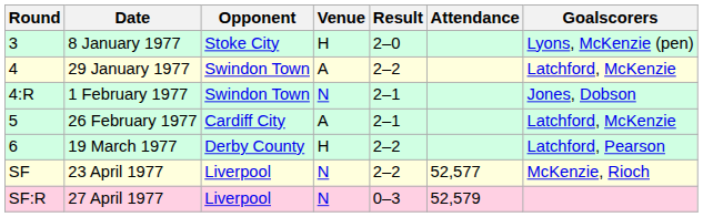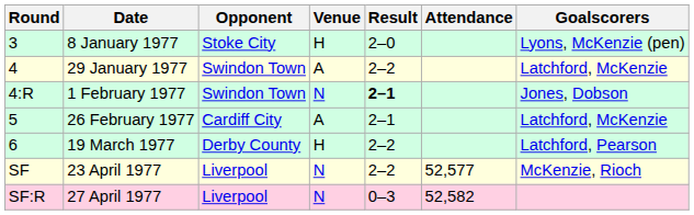1 February 1977 | Result: normal -> bold
27 April 1977 | Attendance: 52,579 -> 52,582
